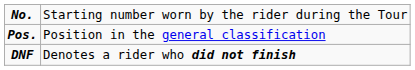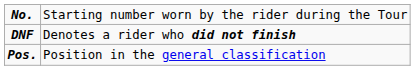rows swapped: Pos. <-> DNF
